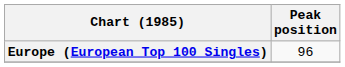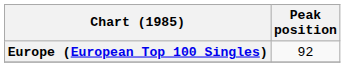Europe (European Top 100 Singles) | Peak position: 96 -> 92
